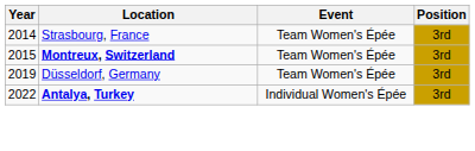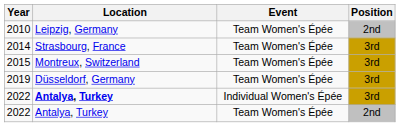+ row: 2010 | Leipzig, Germany | Team Women's Épée | 2nd
2015 | Location: bold -> normal
+ row: 2022 | Antalya, Turkey | Team Women's Épée | 2nd
